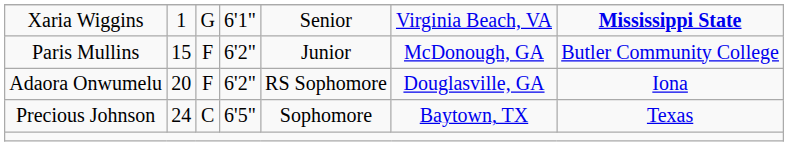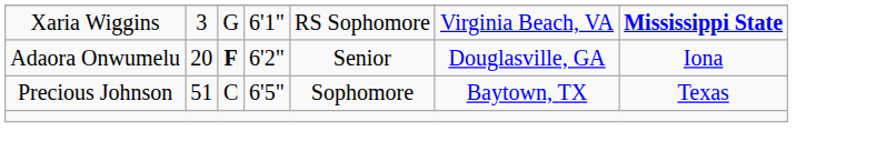Xaria Wiggins | column 2: 1 -> 3
Xaria Wiggins | column 5: Senior -> RS Sophomore
- row: Paris Mullins | 15 | F | 6'2" | Junior | McDonough, GA | Butler Community College
Adaora Onwumelu | column 3: normal -> bold
Adaora Onwumelu | column 5: RS Sophomore -> Senior
Precious Johnson | column 2: 24 -> 51
